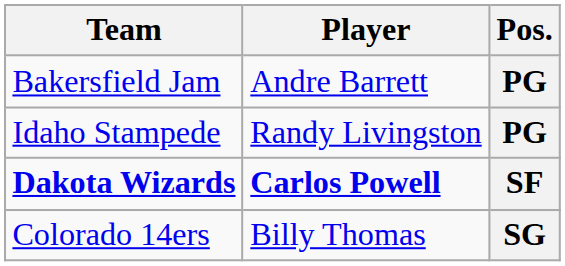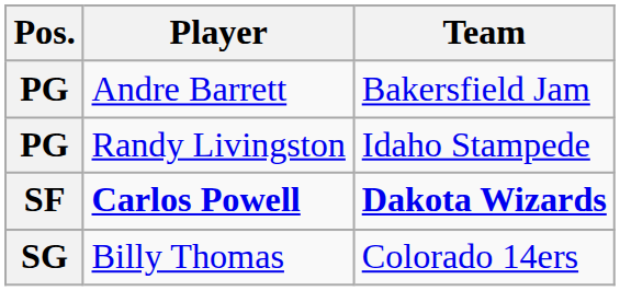columns swapped: Pos. <-> Team
